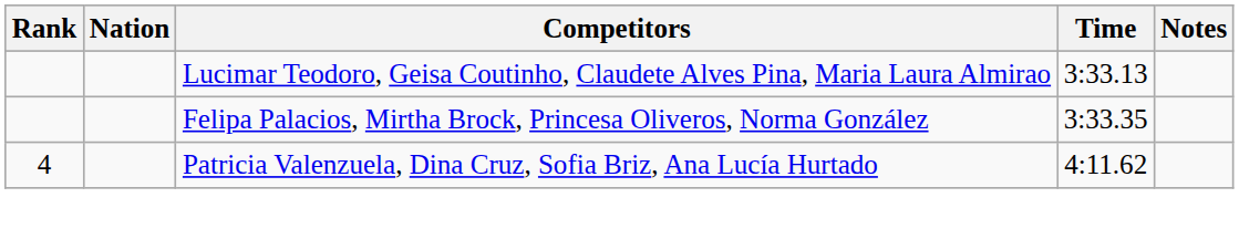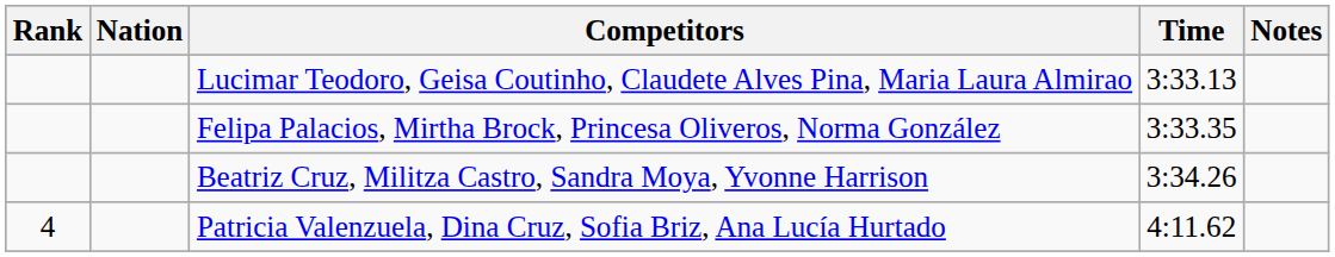+ row: Beatriz Cruz, Militza Castro, Sandra Moya, Yvonne Harrison | 3:34.26
